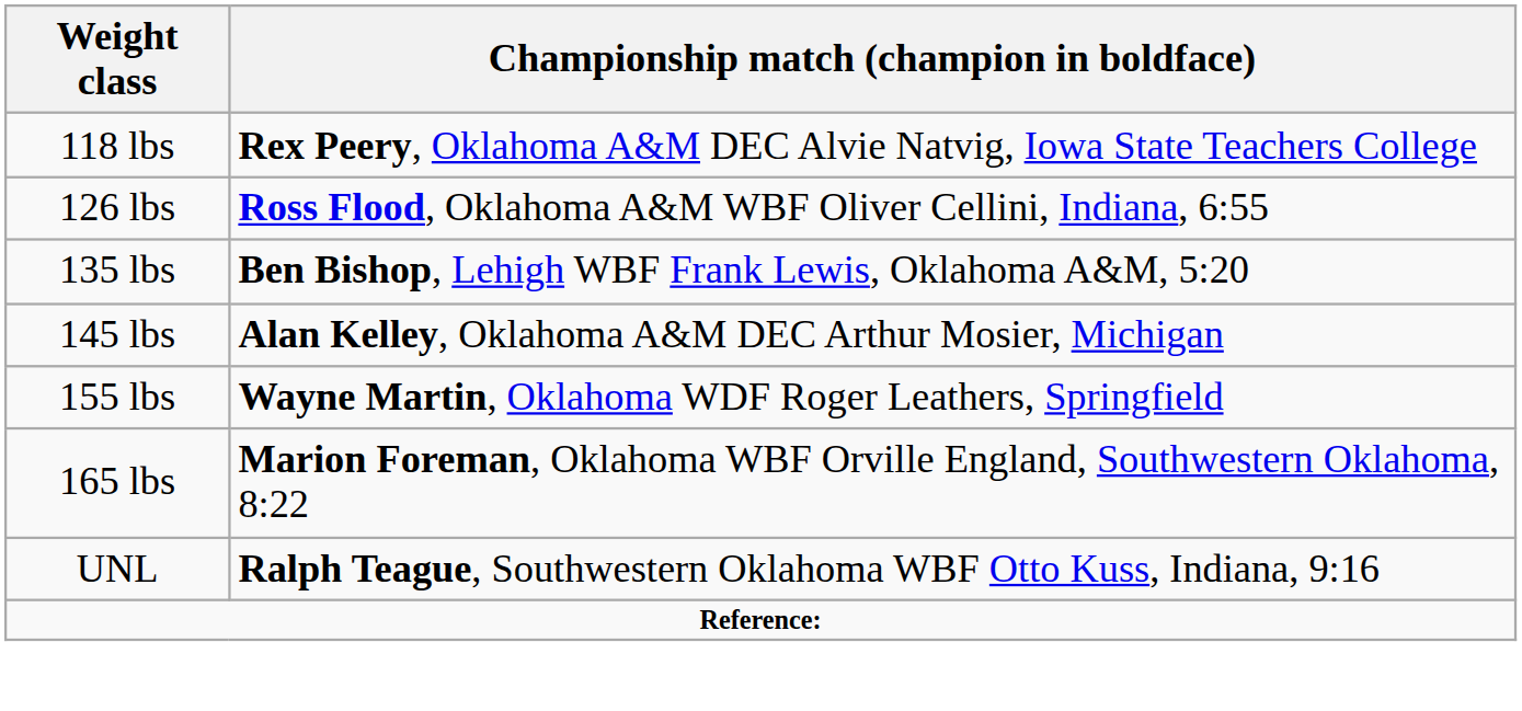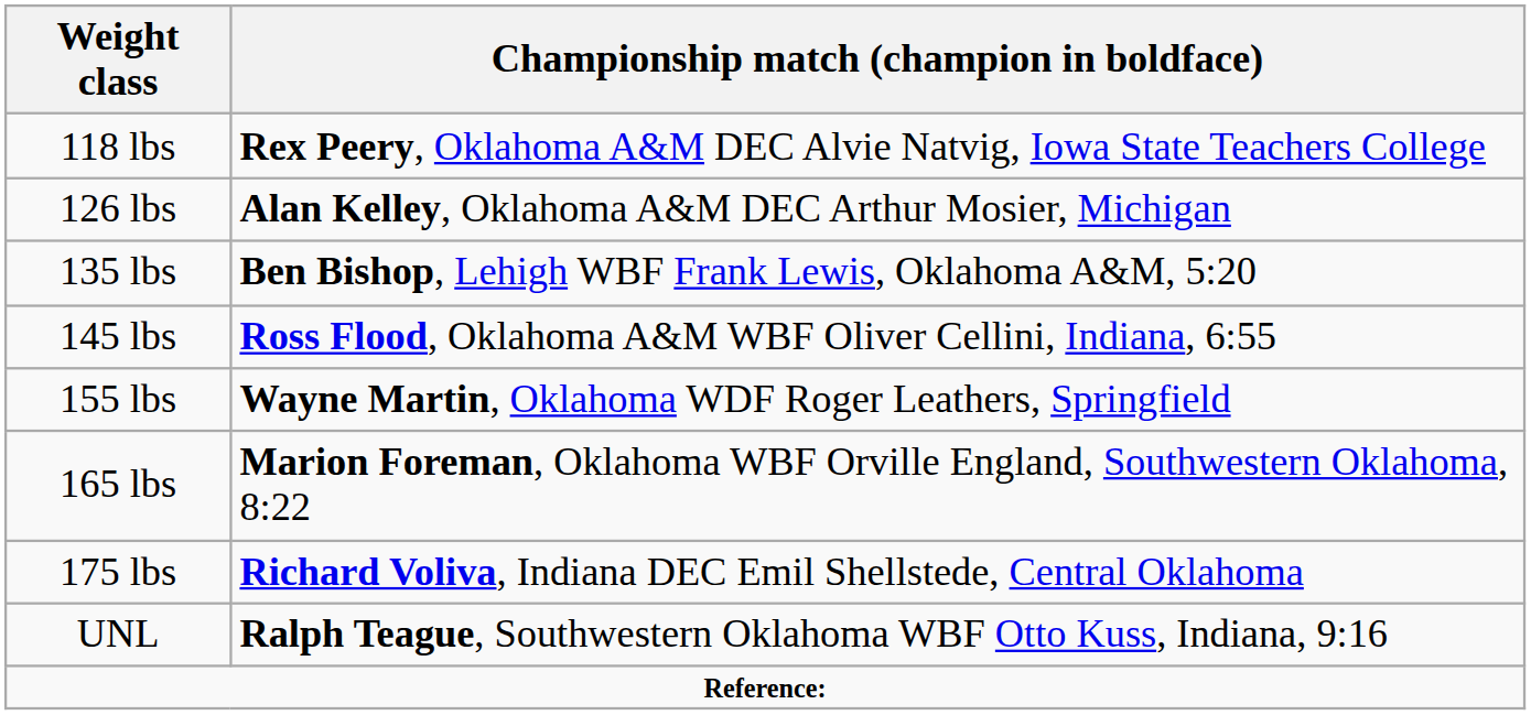126 lbs | Championship match (champion in boldface): Ross Flood, Oklahoma A&M WBF Oliver Cellini, Indiana, 6:55 -> Alan Kelley, Oklahoma A&M DEC Arthur Mosier, Michigan
145 lbs | Championship match (champion in boldface): Alan Kelley, Oklahoma A&M DEC Arthur Mosier, Michigan -> Ross Flood, Oklahoma A&M WBF Oliver Cellini, Indiana, 6:55
+ row: 175 lbs | Richard Voliva, Indiana DEC Emil Shellstede, Central Oklahoma
